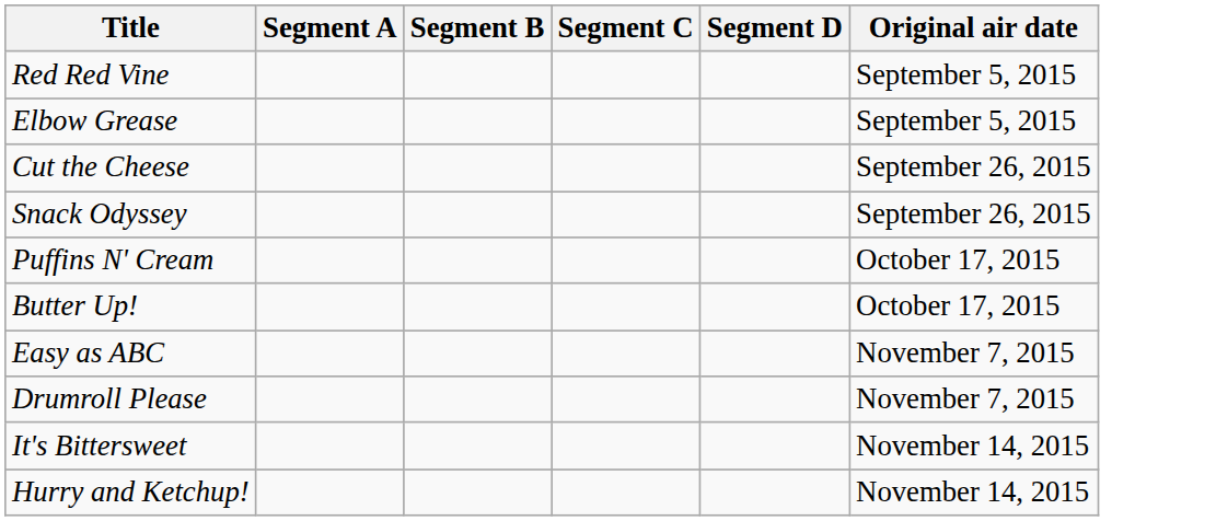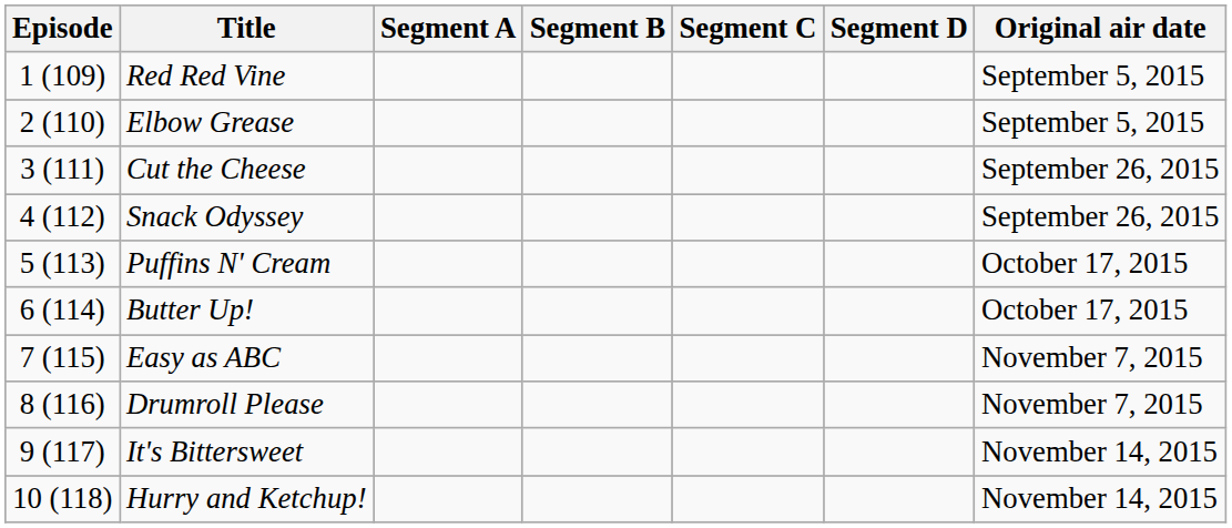+ column: Episode | 1 (109) | 2 (110) | 3 (111) | 4 (112) | 5 (113) | 6 (114) | 7 (115) | 8 (116) | 9 (117) | 10 (118)
